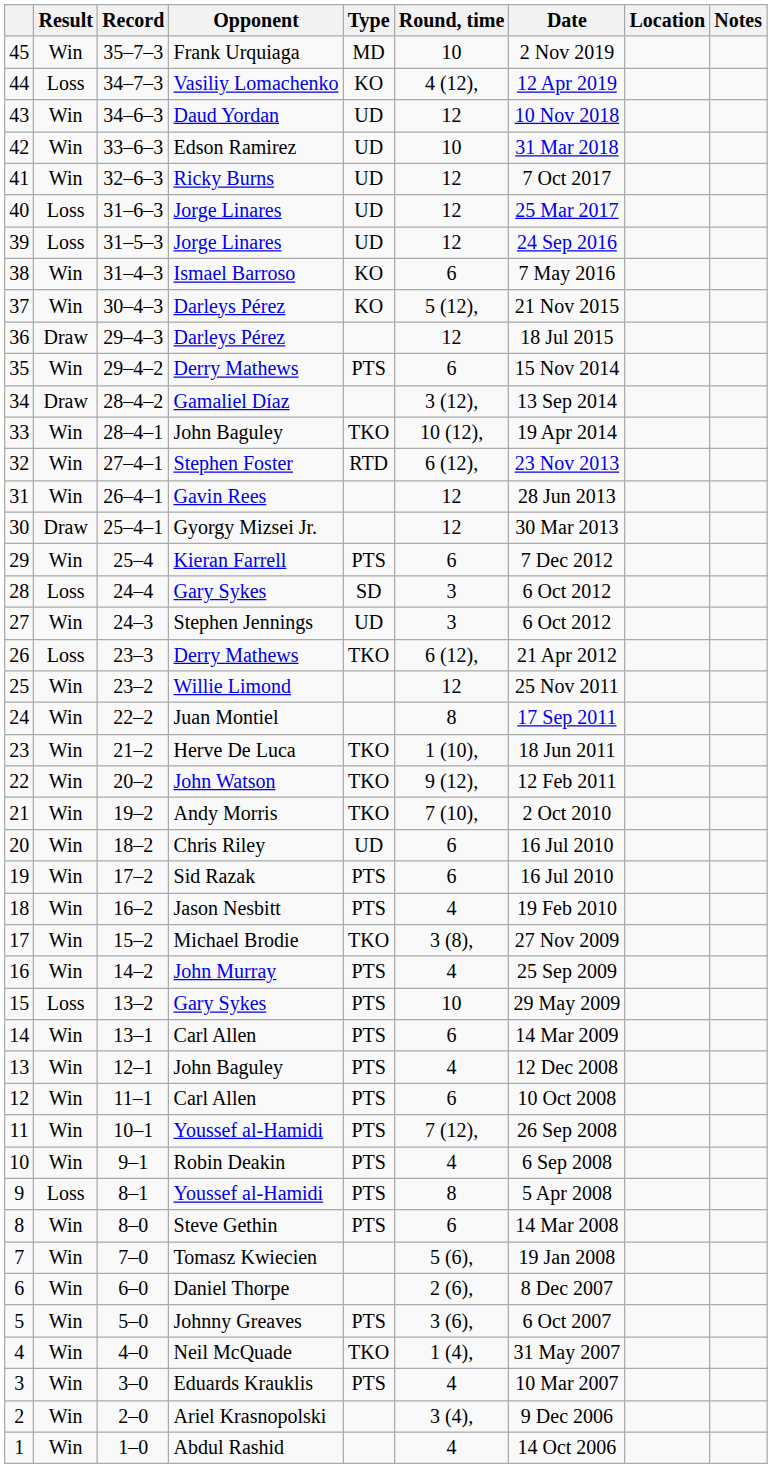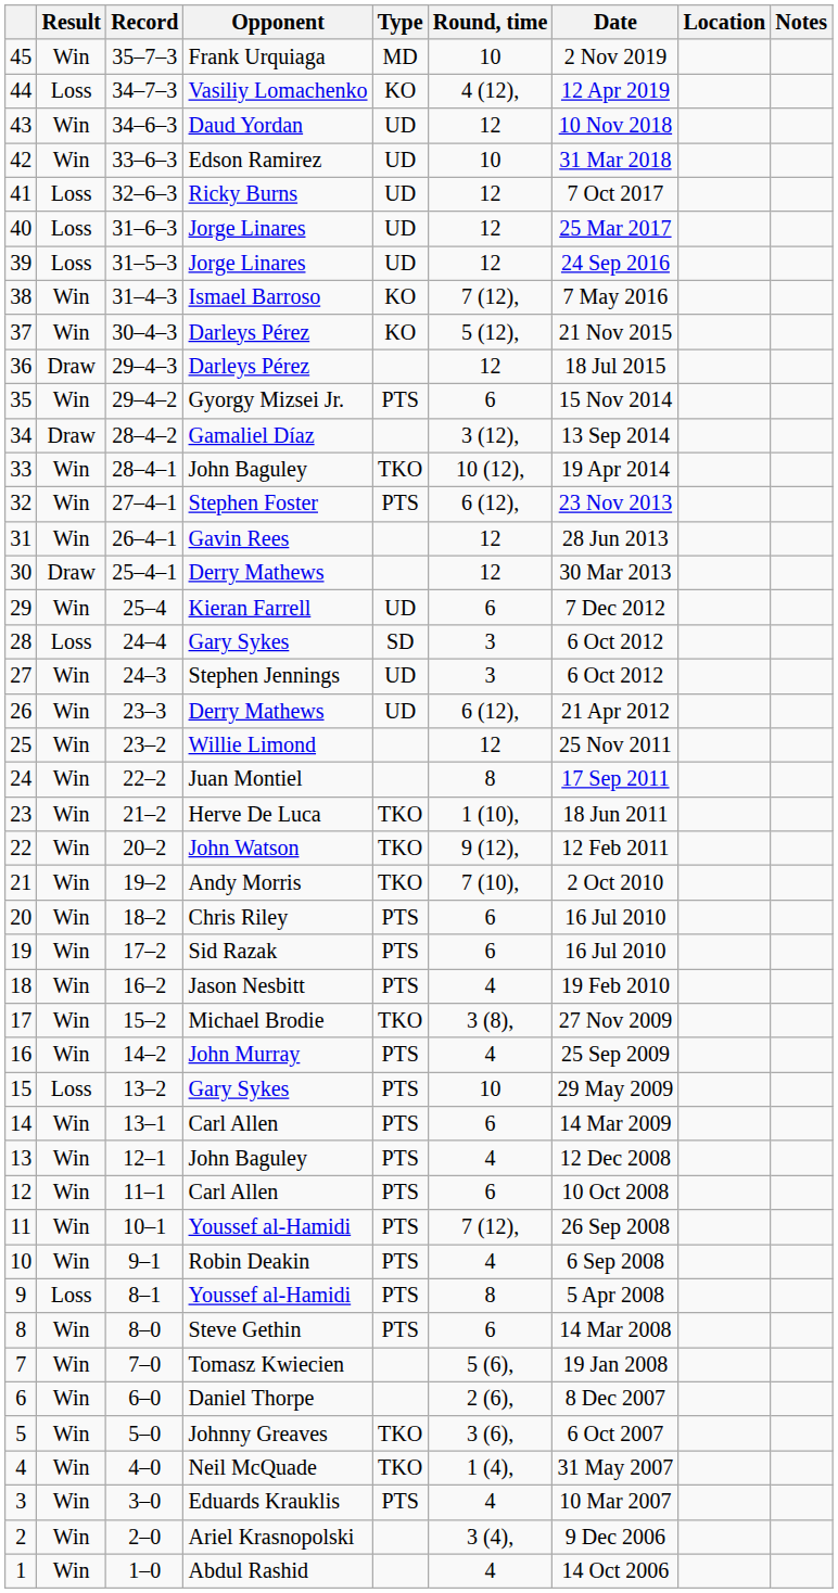41 | Result: Win -> Loss
38 | Round, time: 6 -> 7 (12),
35 | Opponent: Derry Mathews -> Gyorgy Mizsei Jr.
32 | Type: RTD -> PTS
30 | Opponent: Gyorgy Mizsei Jr. -> Derry Mathews
29 | Type: PTS -> UD
26 | Result: Loss -> Win
26 | Type: TKO -> UD
20 | Type: UD -> PTS
5 | Type: PTS -> TKO
